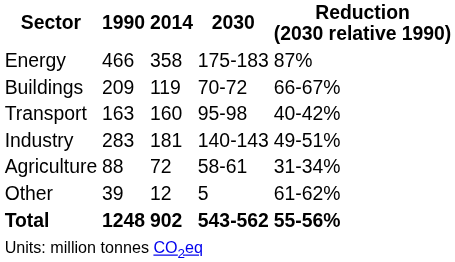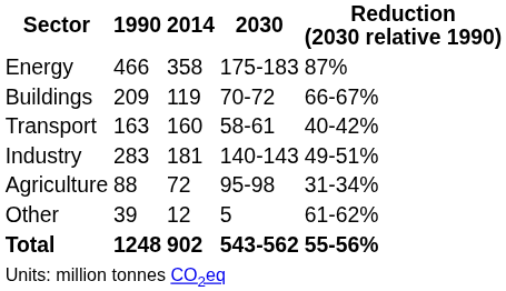Transport | 2030: 95-98 -> 58-61
Agriculture | 2030: 58-61 -> 95-98
